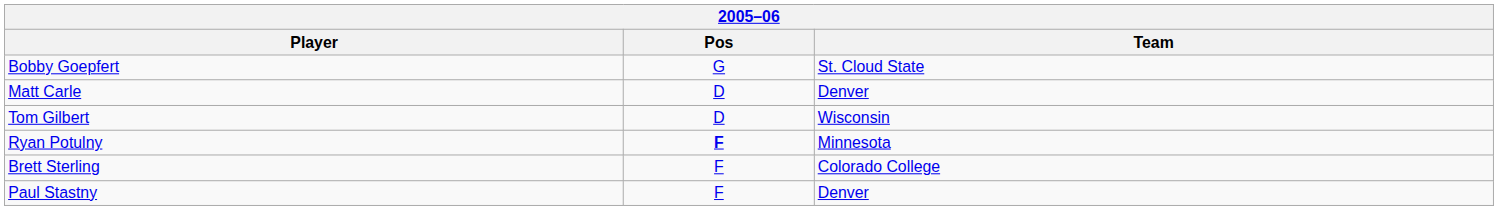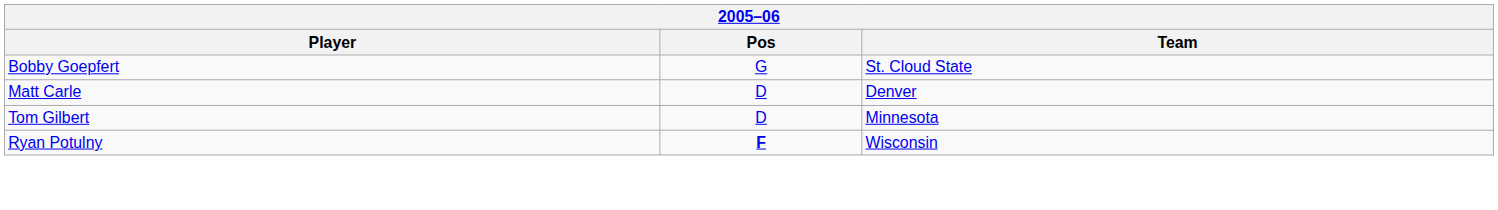Tom Gilbert | Team: Wisconsin -> Minnesota
Ryan Potulny | Team: Minnesota -> Wisconsin
- row: Brett Sterling | F | Colorado College
- row: Paul Stastny | F | Denver
